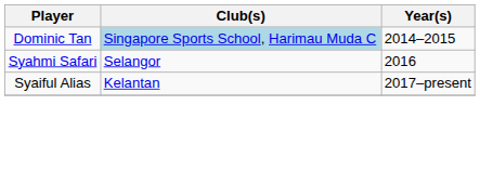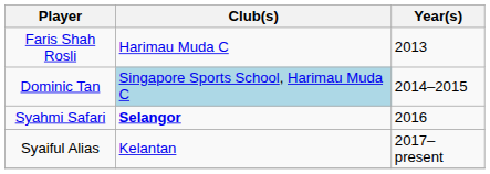+ row: Faris Shah Rosli | Harimau Muda C | 2013
Syahmi Safari | Club(s): normal -> bold
